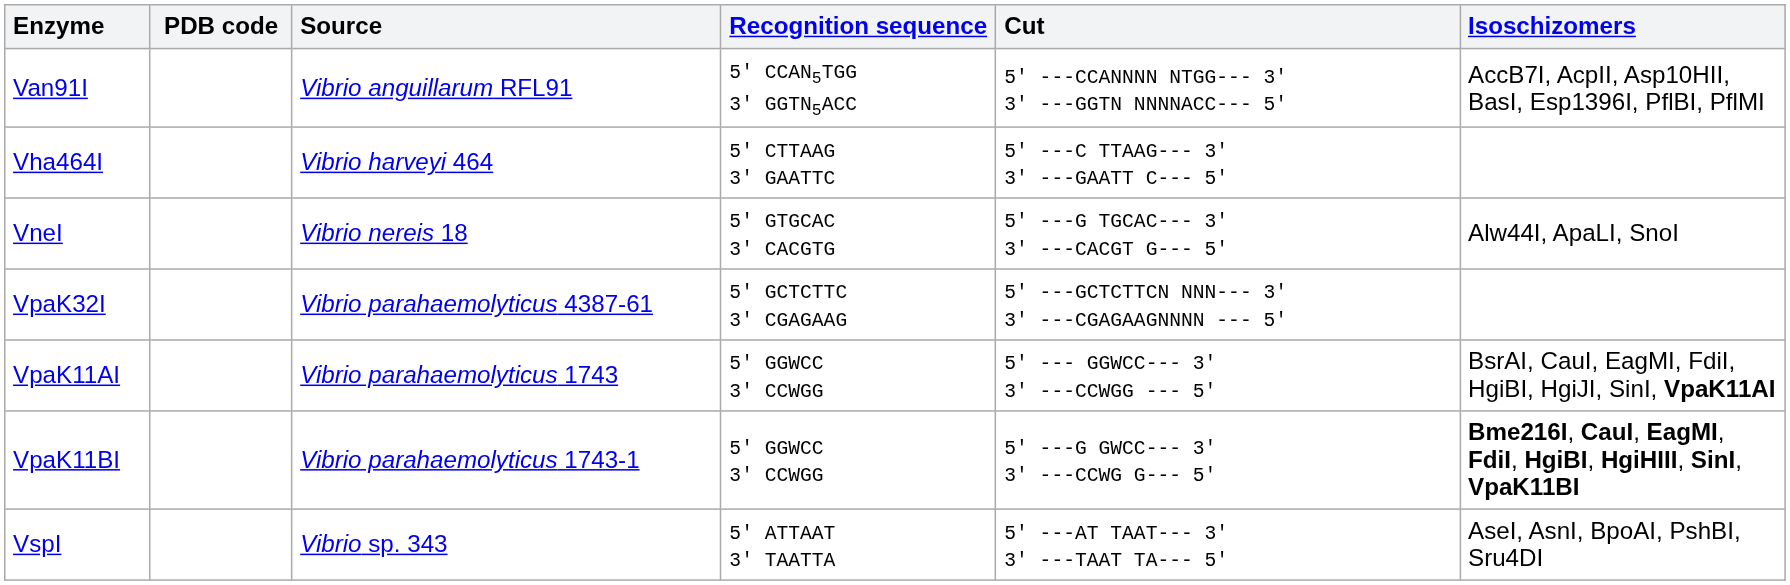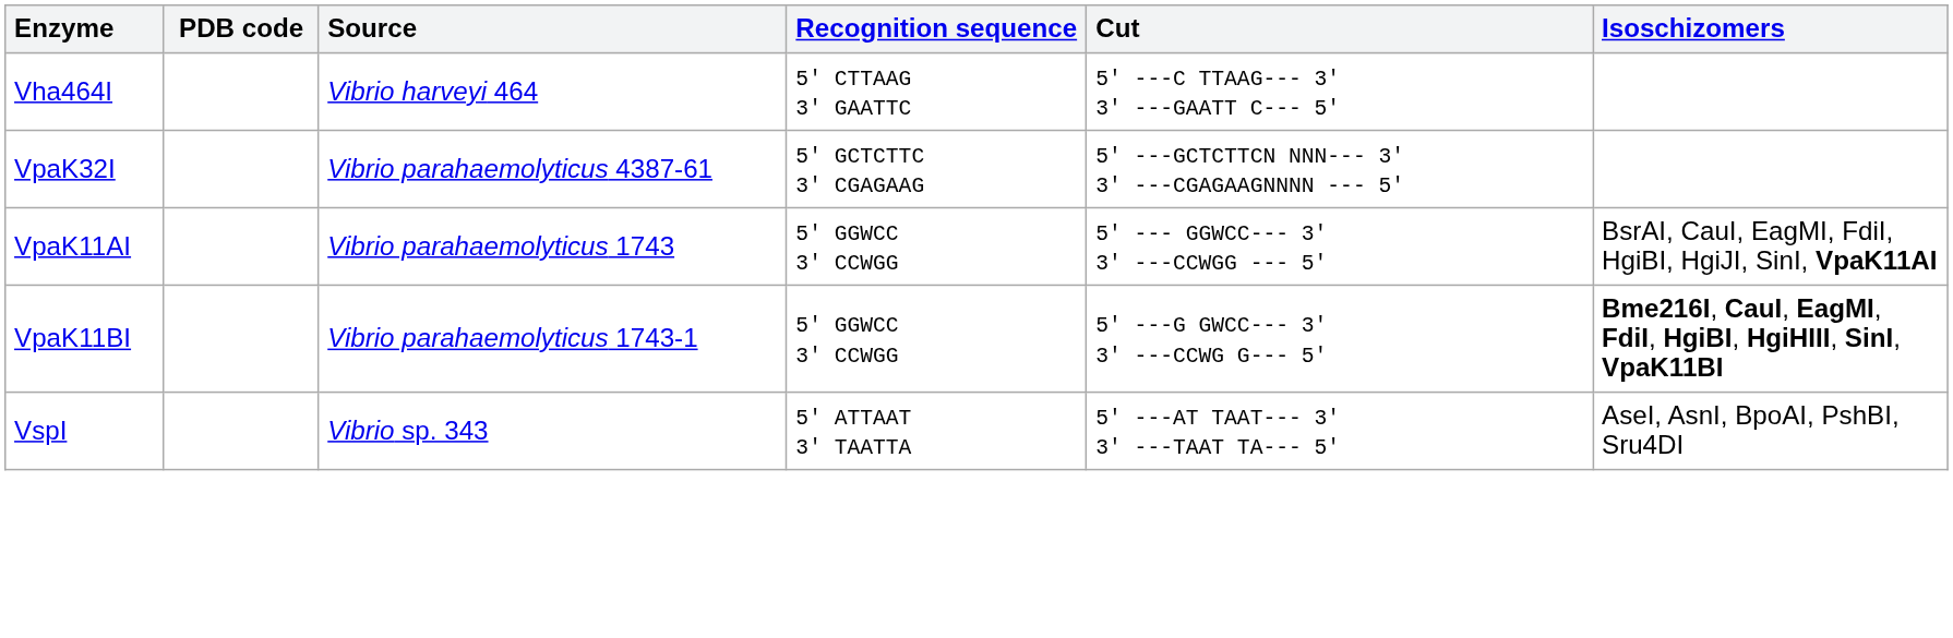- row: Van91I | Vibrio anguillarum RFL91 | 5' CCAN5TGG 3' GGTN5ACC | 5' ---CCANNNN NTGG--- 3' 3' ---GGTN NNNNACC--- 5' | AccB7I, AcpII, Asp10HII, BasI, Esp1396I, PflBI, PflMI
- row: VneI | Vibrio nereis 18 | 5' GTGCAC 3' CACGTG | 5' ---G TGCAC--- 3' 3' ---CACGT G--- 5' | Alw44I, ApaLI, SnoI
